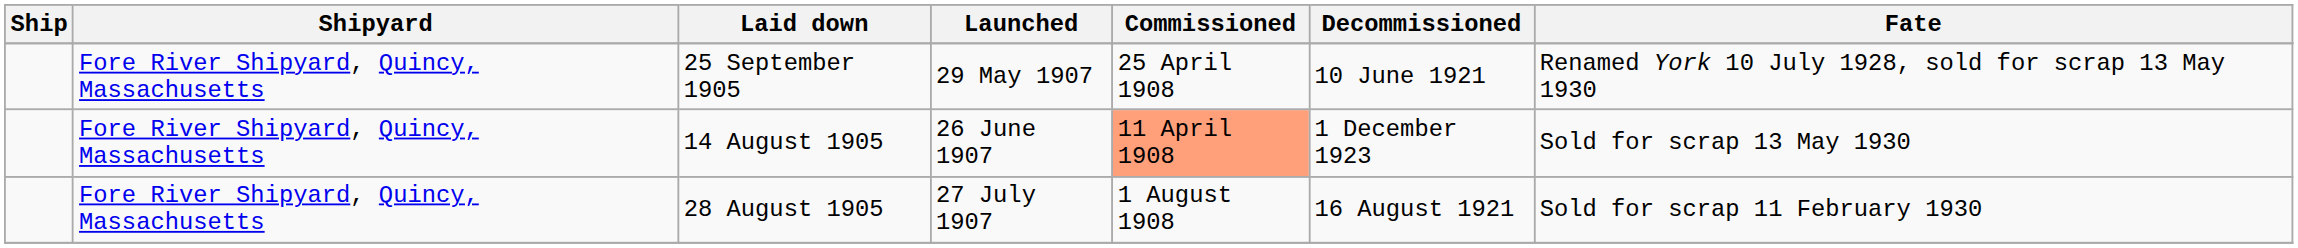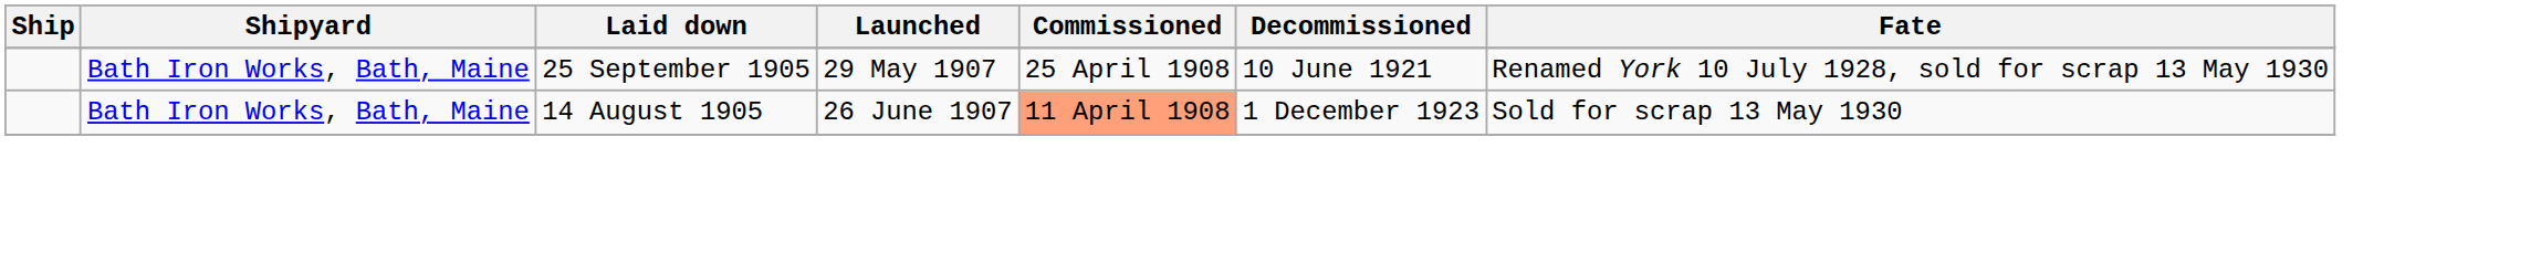25 September 1905 | Shipyard: Fore River Shipyard, Quincy, Massachusetts -> Bath Iron Works, Bath, Maine
14 August 1905 | Shipyard: Fore River Shipyard, Quincy, Massachusetts -> Bath Iron Works, Bath, Maine
- row: Fore River Shipyard, Quincy, Massachusetts | 28 August 1905 | 27 July 1907 | 1 August 1908 | 16 August 1921 | Sold for scrap 11 February 1930
